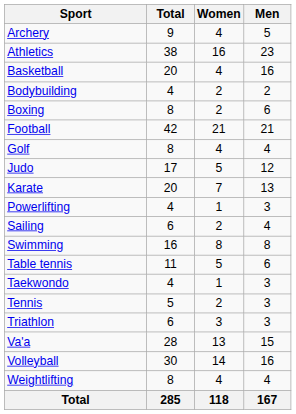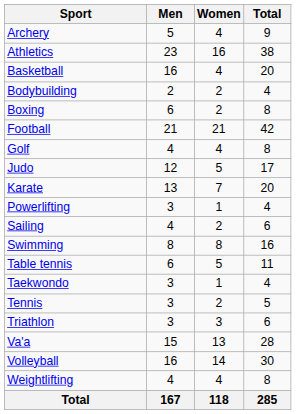columns swapped: Men <-> Total
